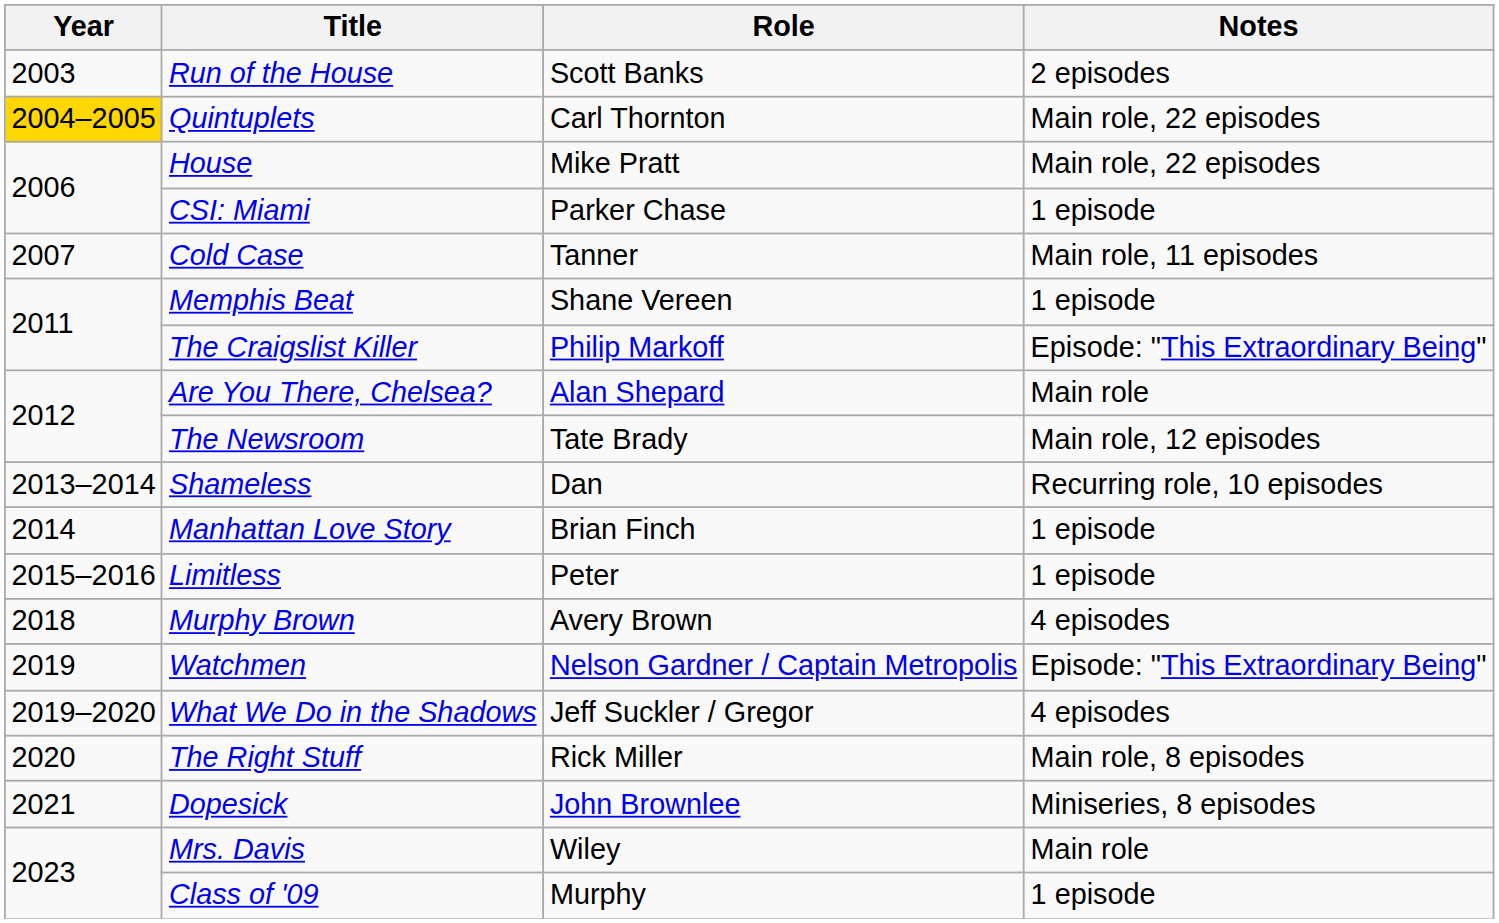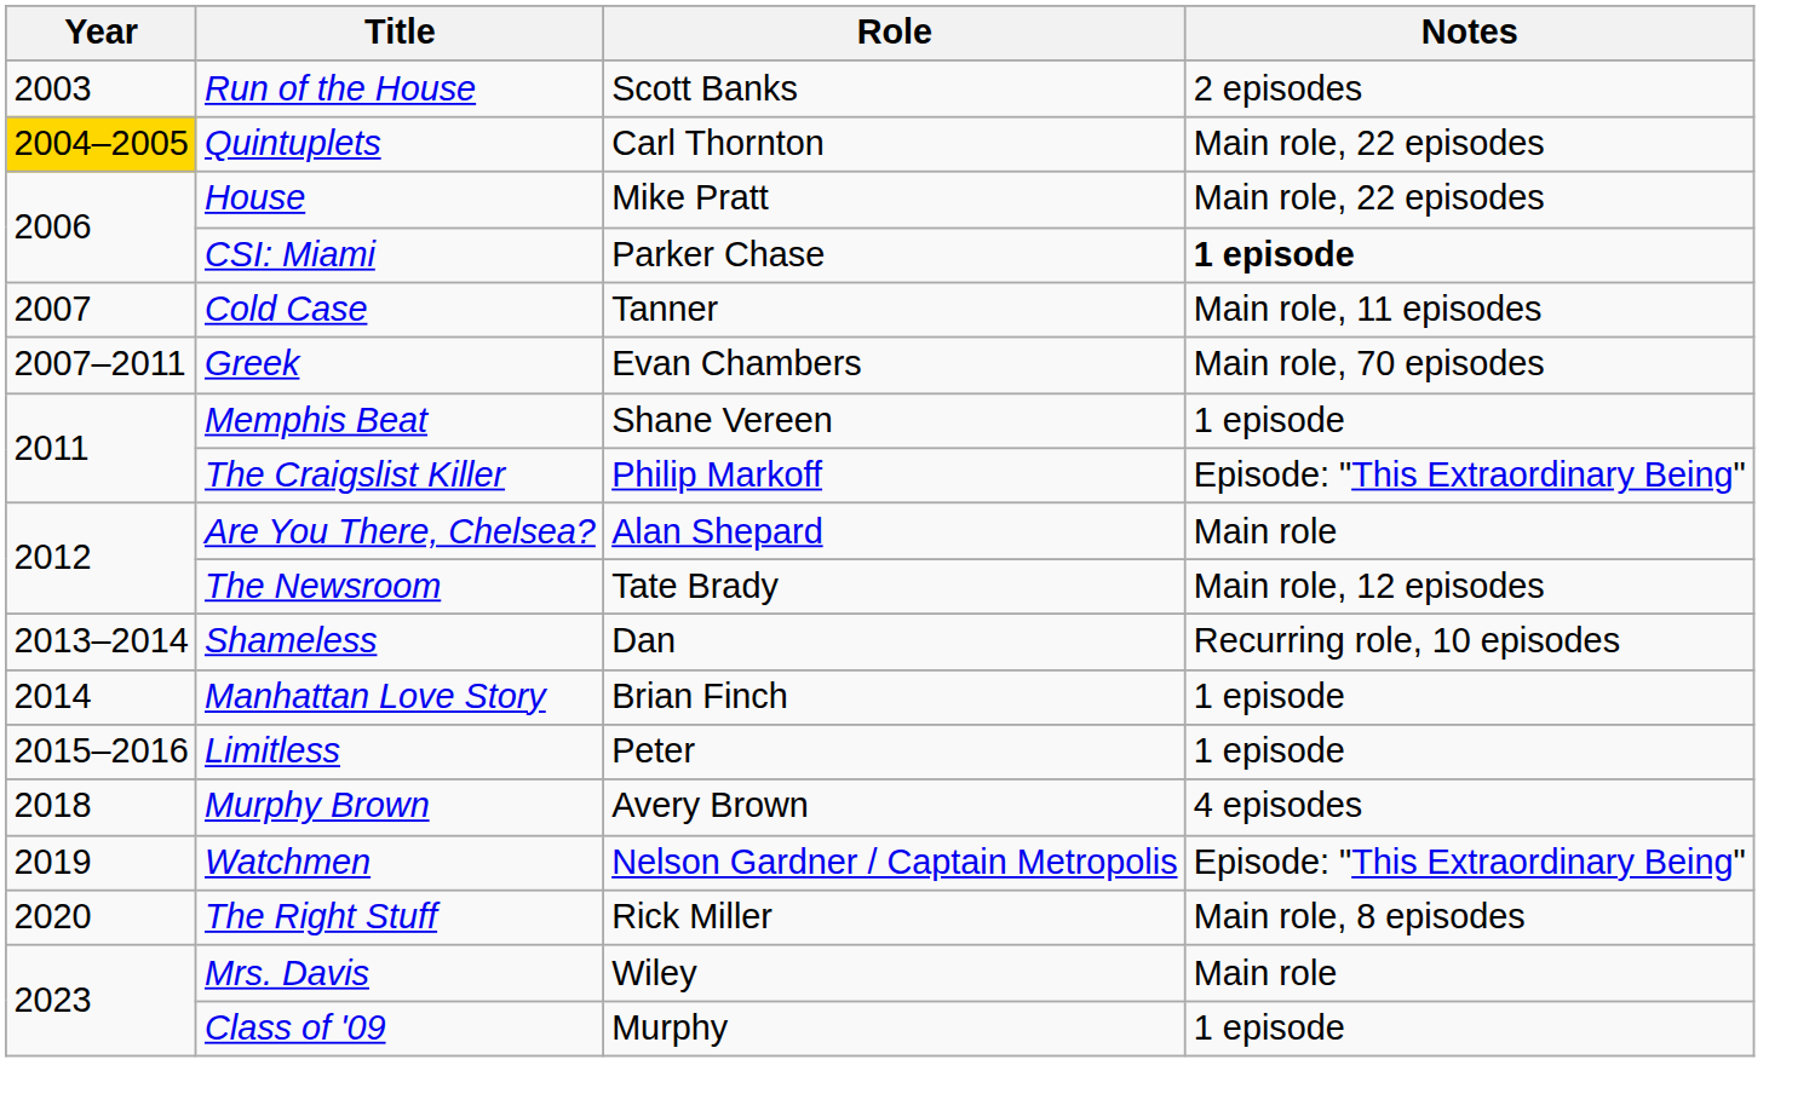CSI: Miami | Notes: normal -> bold
+ row: 2007–2011 | Greek | Evan Chambers | Main role, 70 episodes
- row: 2019–2020 | What We Do in the Shadows | Jeff Suckler / Gregor | 4 episodes
- row: 2021 | Dopesick | John Brownlee | Miniseries, 8 episodes
